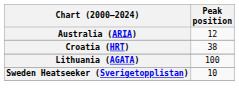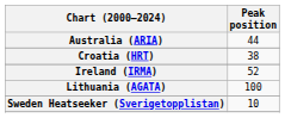Australia (ARIA) | Peak position: 12 -> 44
+ row: Ireland (IRMA) | 52
